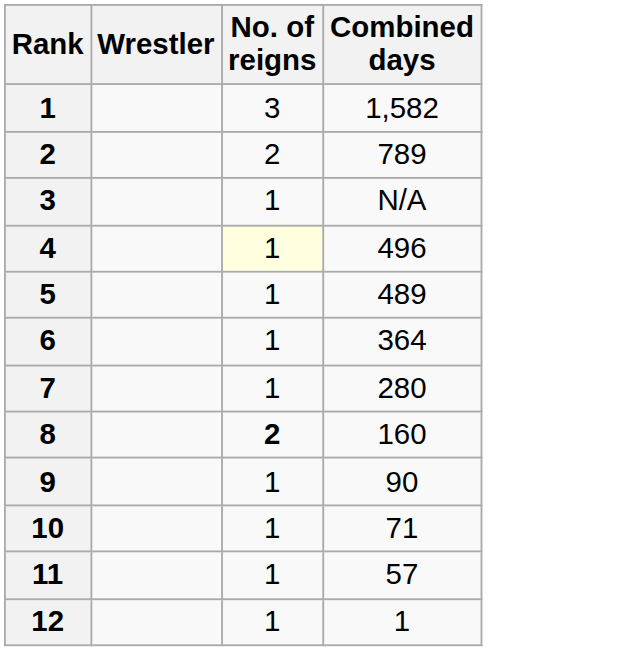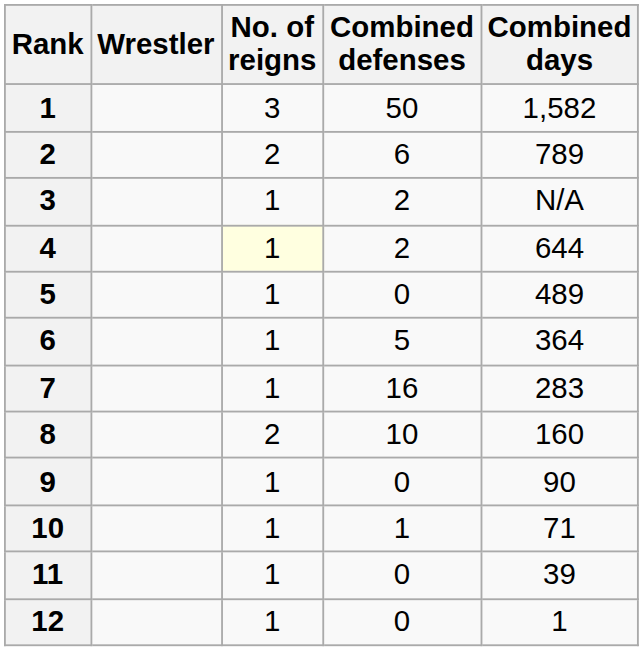+ column: Combined defenses | 50 | 6 | 2 | 2 | 0 | 5 | 16 | 10 | 0 | 1 | 0 | 0
4 | Combined days: 496 -> 644
7 | Combined days: 280 -> 283
8 | No. of reigns: bold -> normal
11 | Combined days: 57 -> 39
